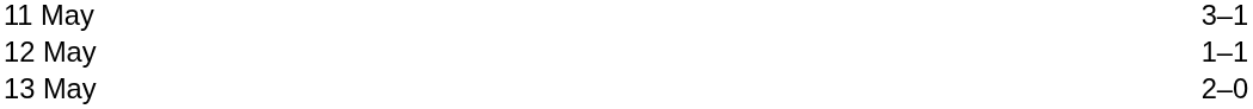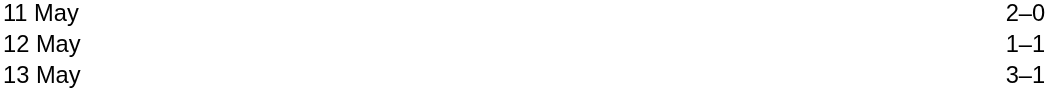11 May | column 3: 3–1 -> 2–0
13 May | column 3: 2–0 -> 3–1
